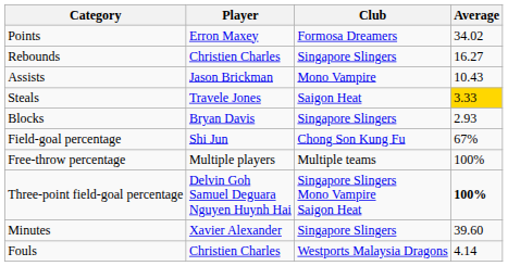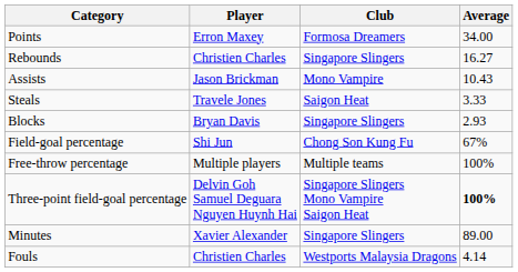Points | Average: 34.02 -> 34.00
Steals | Average: gold background -> no background
Minutes | Average: 39.60 -> 89.00
